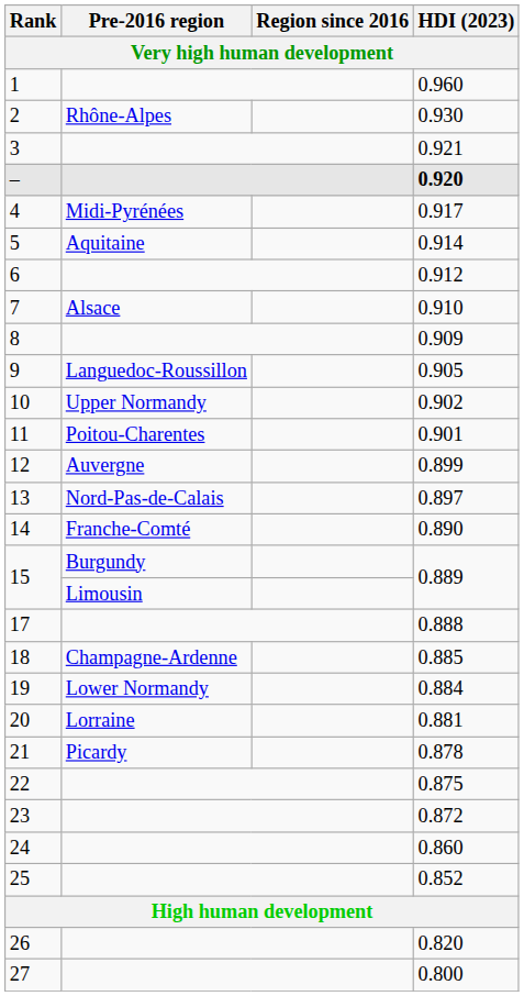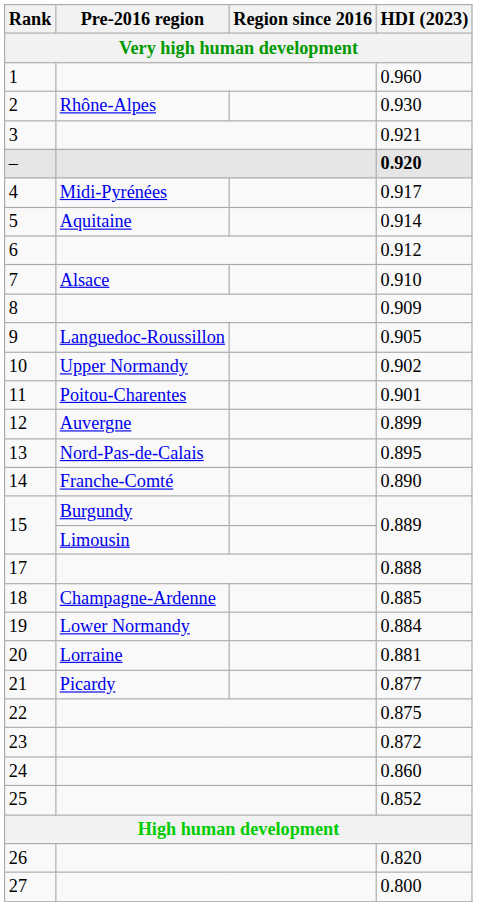13 | HDI (2023): 0.897 -> 0.895
21 | HDI (2023): 0.878 -> 0.877
